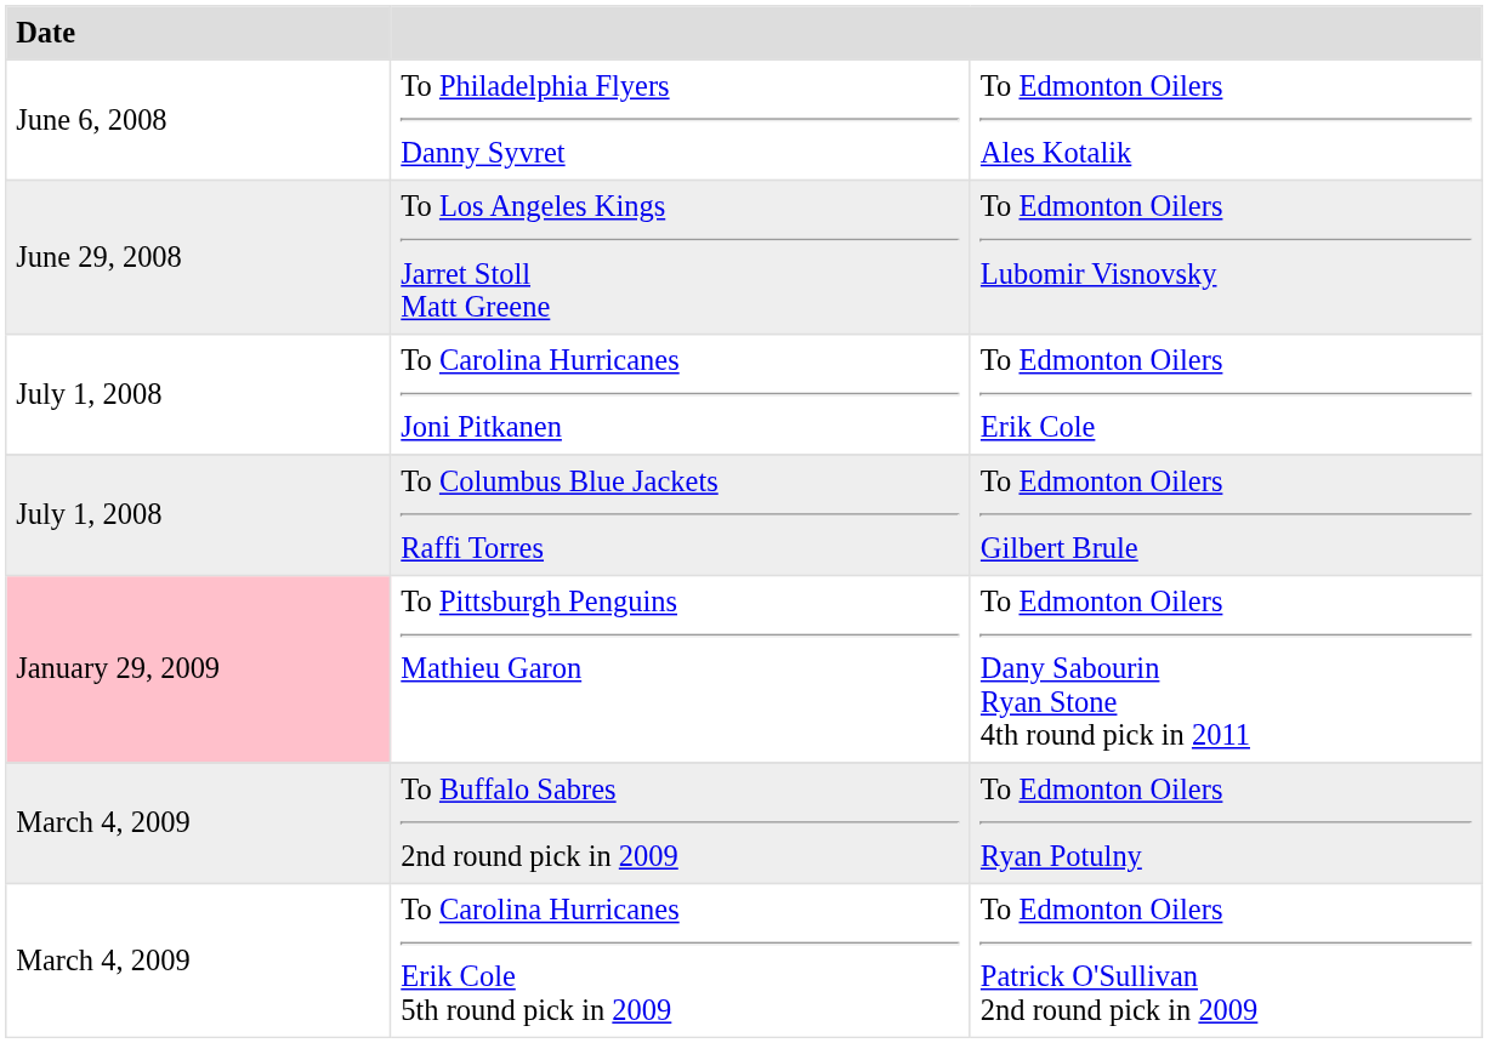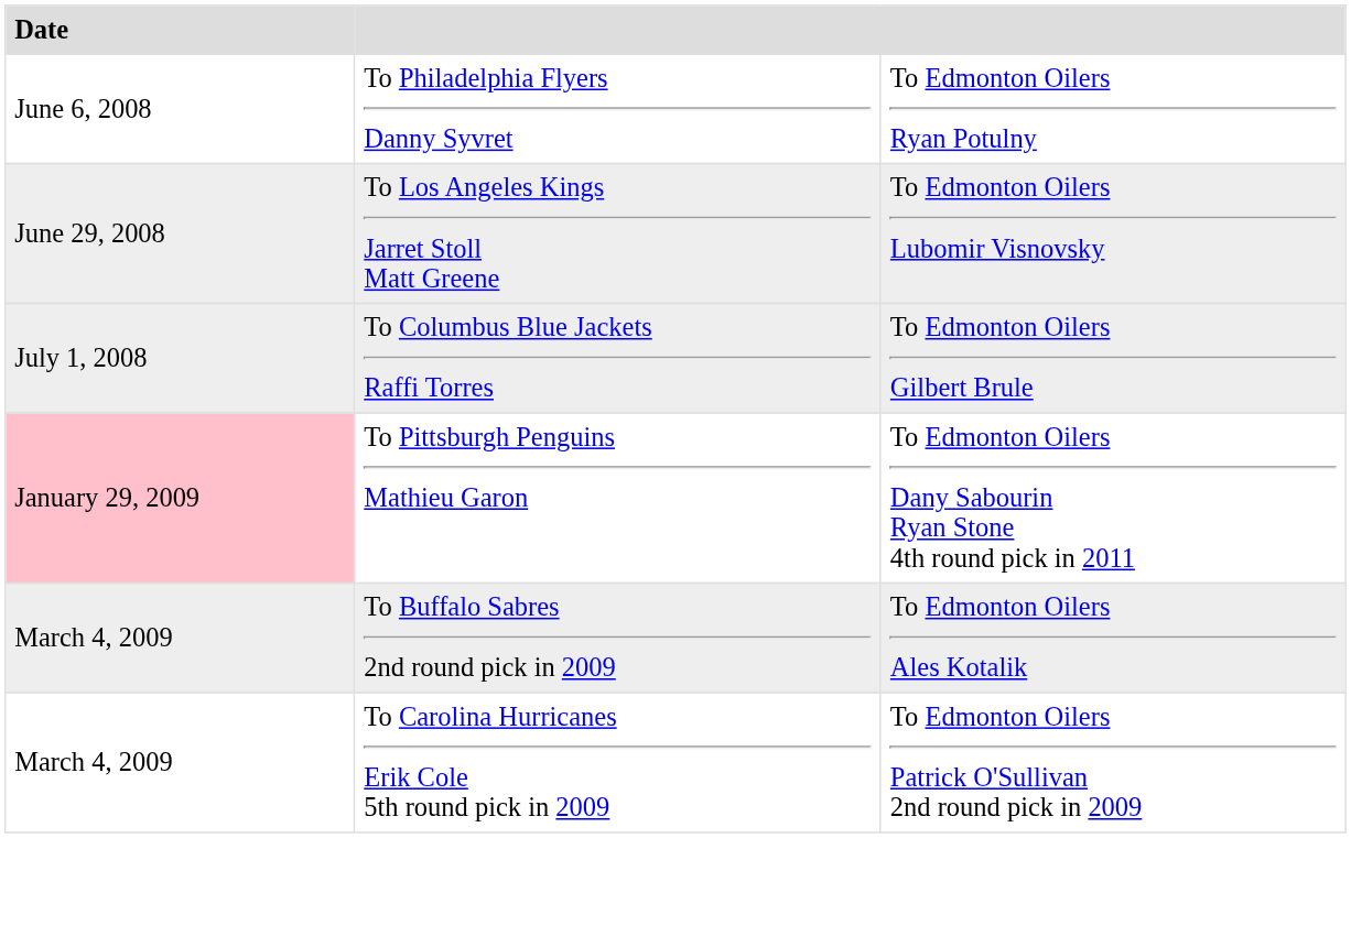To Philadelphia Flyers Danny Syvret | column 3: To Edmonton Oilers Ales Kotalik -> To Edmonton Oilers Ryan Potulny
- row: July 1, 2008 | To Carolina Hurricanes Joni Pitkanen | To Edmonton Oilers Erik Cole
To Buffalo Sabres 2nd round pick in 2009 | column 3: To Edmonton Oilers Ryan Potulny -> To Edmonton Oilers Ales Kotalik
